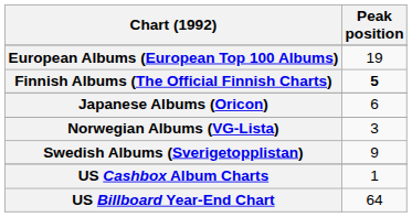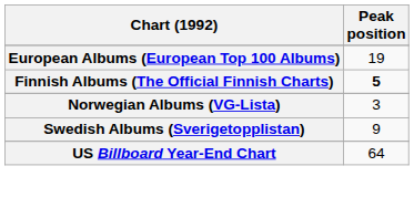- row: Japanese Albums (Oricon) | 6
- row: US Cashbox Album Charts | 1
